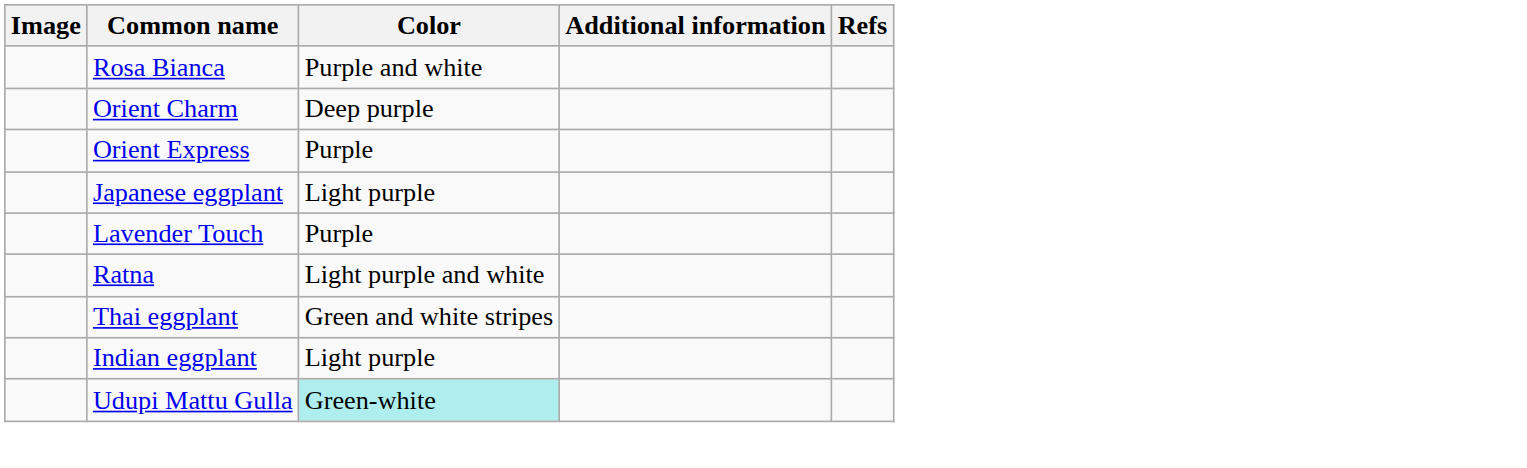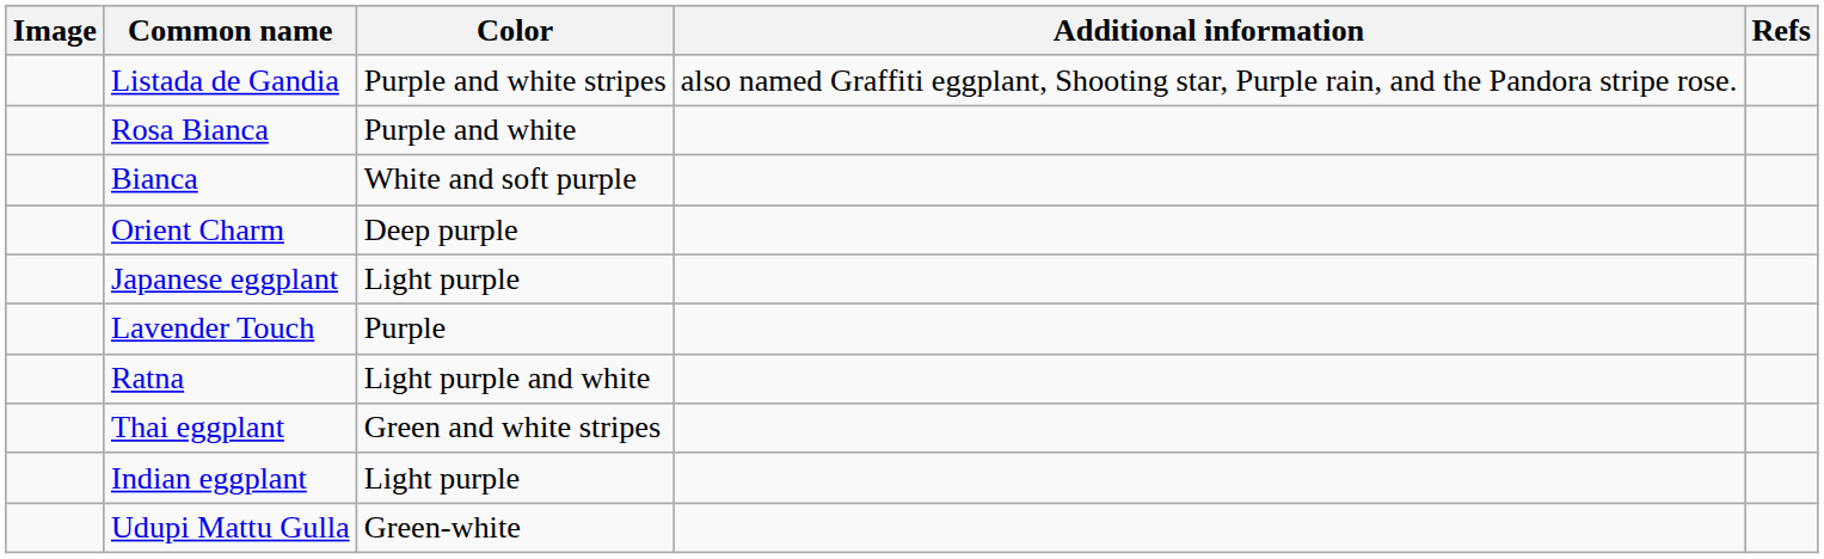+ row: Listada de Gandia | Purple and white stripes | also named Graffiti eggplant, Shooting star, Purple rain, and the Pandora stripe rose.
+ row: Bianca | White and soft purple
- row: Orient Express | Purple
Udupi Mattu Gulla | Color: paleturquoise background -> no background
